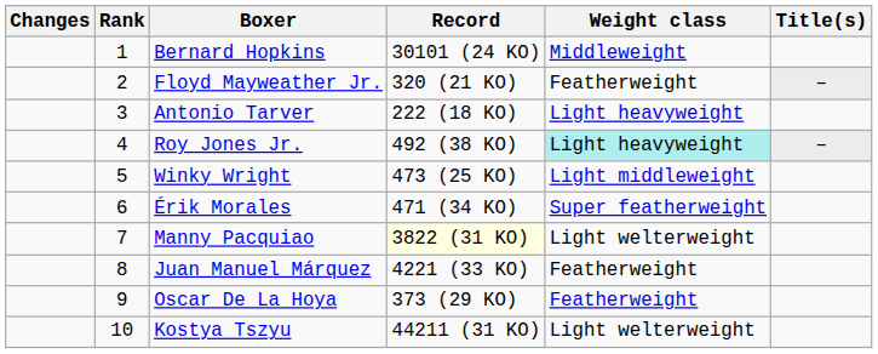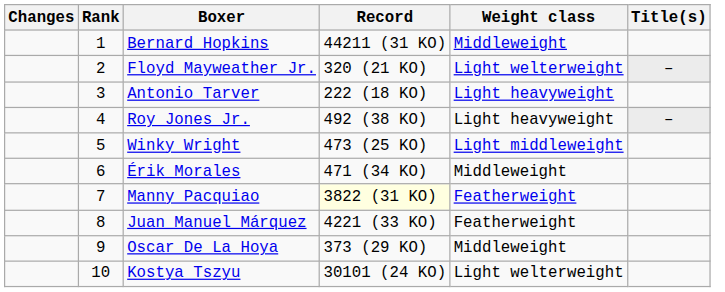Bernard Hopkins | Record: 30101 (24 KO) -> 44211 (31 KO)
Floyd Mayweather Jr. | Weight class: Featherweight -> Light welterweight
Roy Jones Jr. | Weight class: paleturquoise background -> no background
Érik Morales | Weight class: Super featherweight -> Middleweight
Manny Pacquiao | Weight class: Light welterweight -> Featherweight
Oscar De La Hoya | Weight class: Featherweight -> Middleweight
Kostya Tszyu | Record: 44211 (31 KO) -> 30101 (24 KO)
